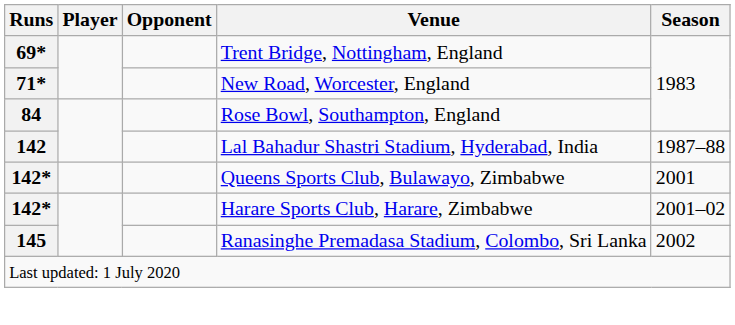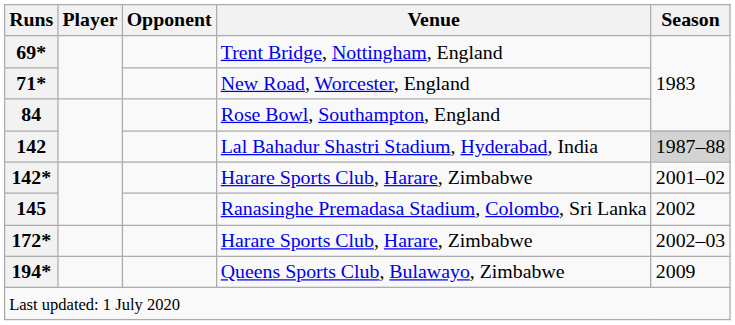142 | Season: no background -> lightgrey background
- row: 142* | Queens Sports Club, Bulawayo, Zimbabwe | 2001
+ row: 172* | Harare Sports Club, Harare, Zimbabwe | 2002–03
+ row: 194* | Queens Sports Club, Bulawayo, Zimbabwe | 2009
